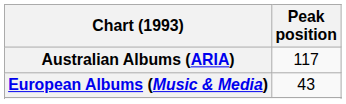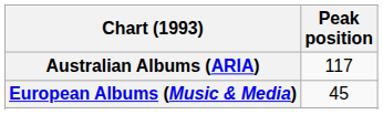European Albums (Music & Media) | Peak position: 43 -> 45
